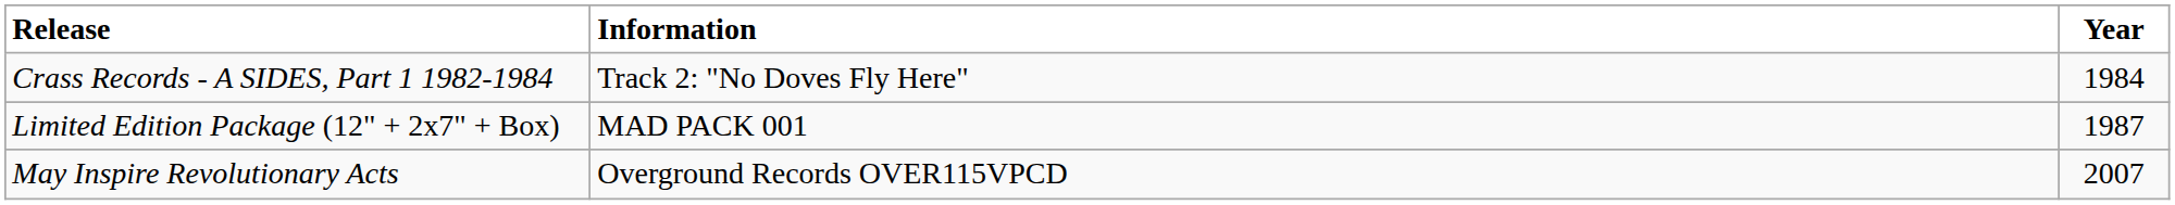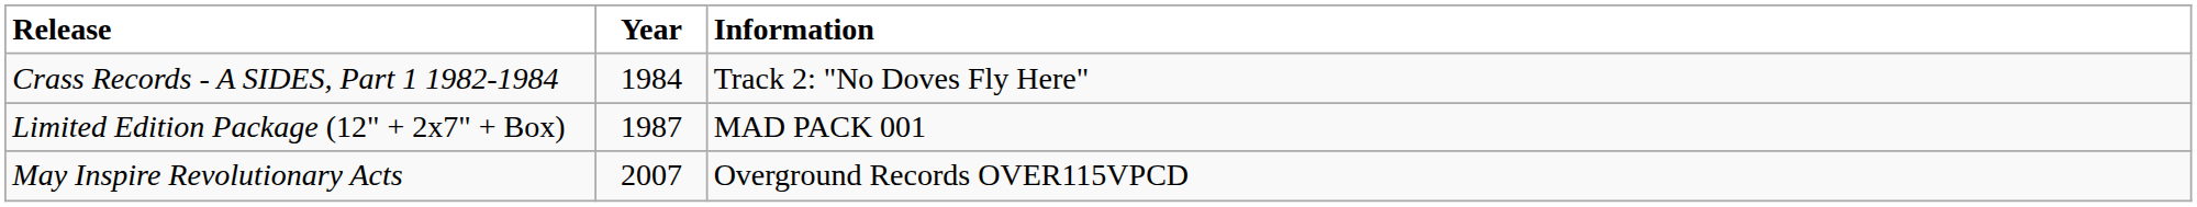columns swapped: Year <-> Information
